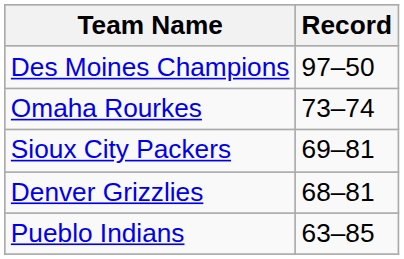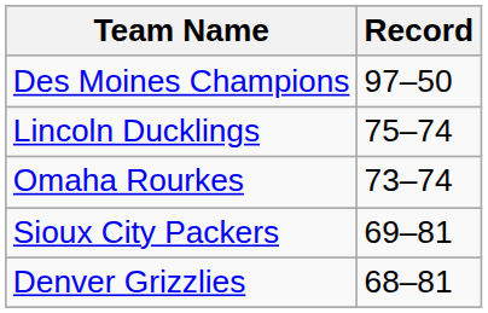+ row: Lincoln Ducklings | 75–74
- row: Pueblo Indians | 63–85
